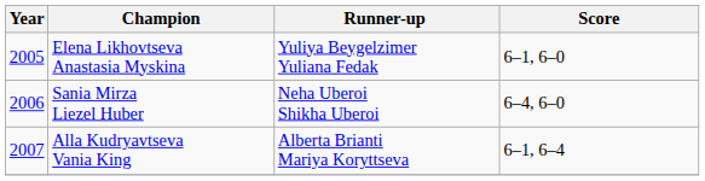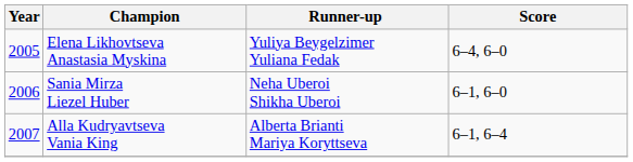Elena Likhovtseva Anastasia Myskina | Score: 6–1, 6–0 -> 6–4, 6–0
Sania Mirza Liezel Huber | Score: 6–4, 6–0 -> 6–1, 6–0
